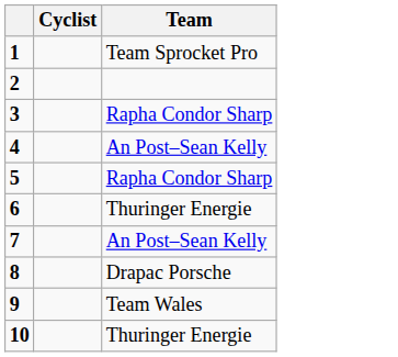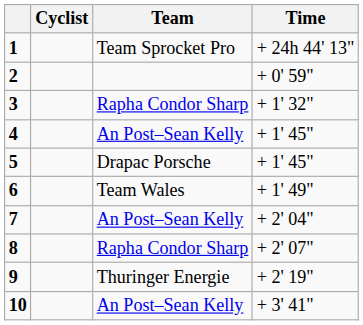+ column: Time | + 24h 44' 13" | + 0' 59" | + 1' 32" | + 1' 45" | + 1' 45" | + 1' 49" | + 2' 04" | + 2' 07" | + 2' 19" | + 3' 41"
5 | Team: Rapha Condor Sharp -> Drapac Porsche
6 | Team: Thuringer Energie -> Team Wales
8 | Team: Drapac Porsche -> Rapha Condor Sharp
9 | Team: Team Wales -> Thuringer Energie
10 | Team: Thuringer Energie -> An Post–Sean Kelly
